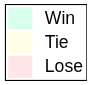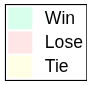rows swapped: Lose <-> Tie
